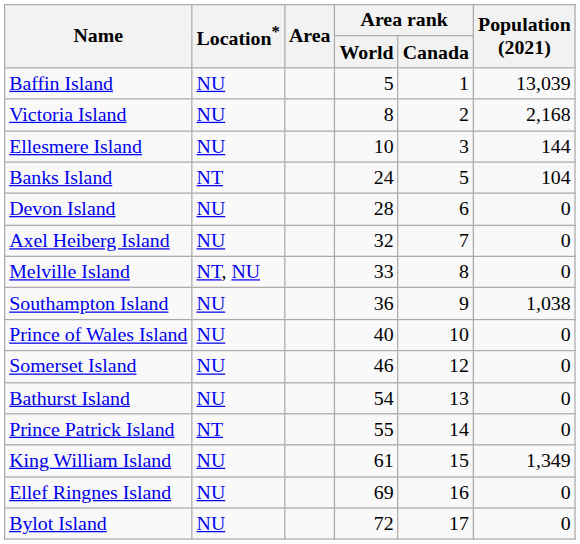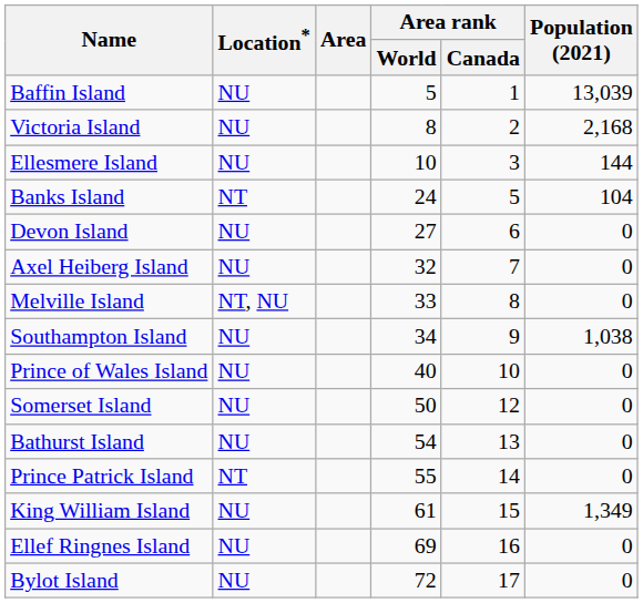Devon Island | Area rank / World: 28 -> 27
Southampton Island | Area rank / World: 36 -> 34
Somerset Island | Area rank / World: 46 -> 50
